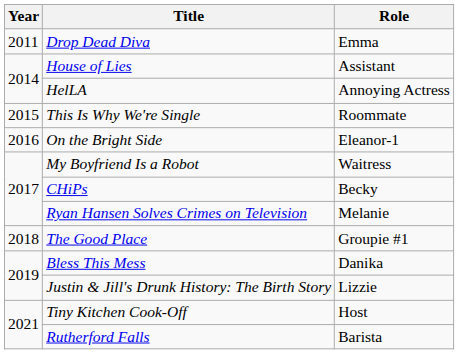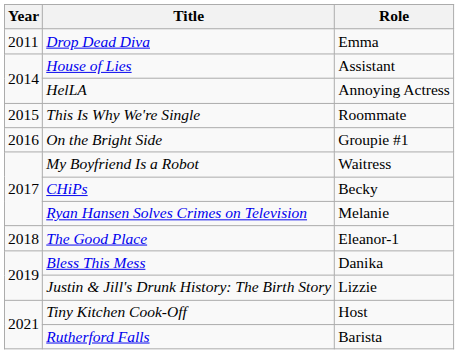On the Bright Side | Role: Eleanor-1 -> Groupie #1
The Good Place | Role: Groupie #1 -> Eleanor-1
